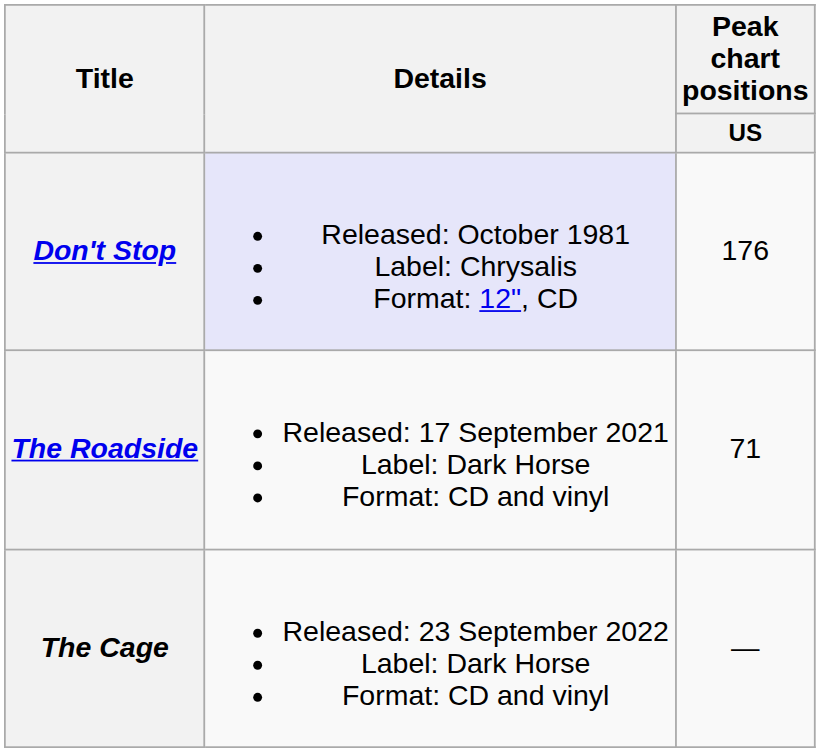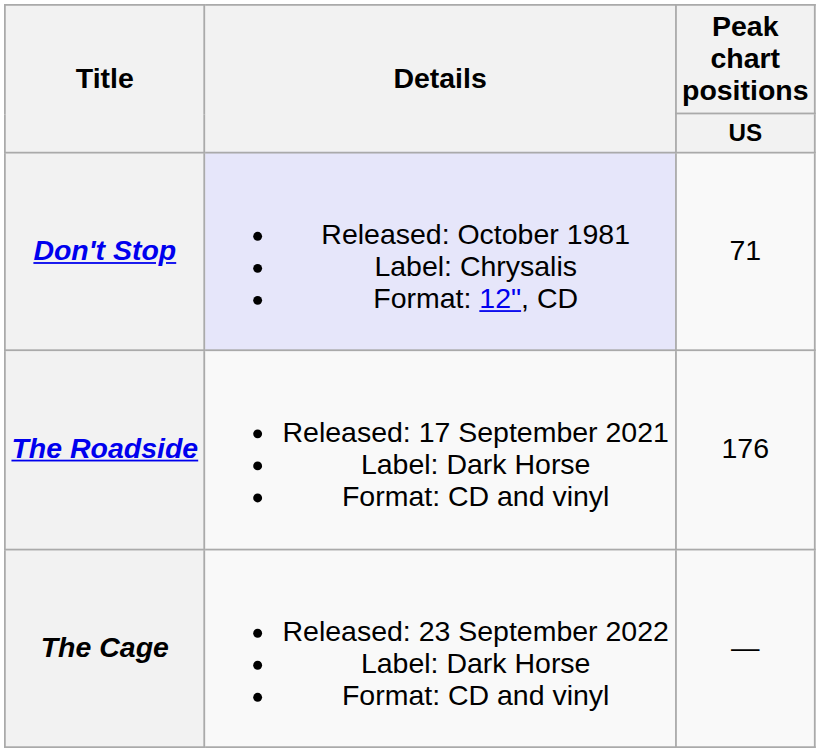Don't Stop | Peak chart positions / US: 176 -> 71
The Roadside | Peak chart positions / US: 71 -> 176
